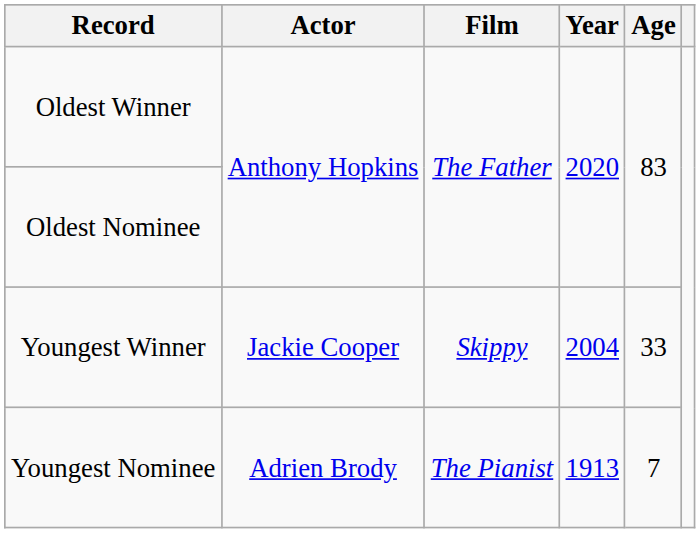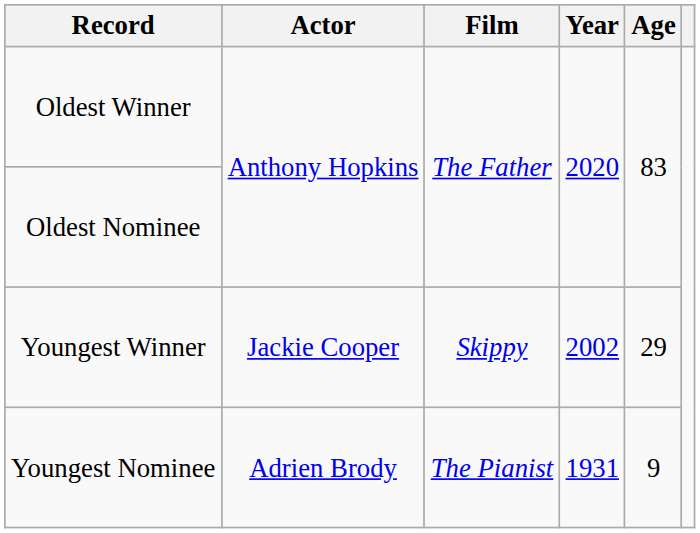Youngest Winner | Year: 2004 -> 2002
Youngest Winner | Age: 33 -> 29
Youngest Nominee | Year: 1913 -> 1931
Youngest Nominee | Age: 7 -> 9
